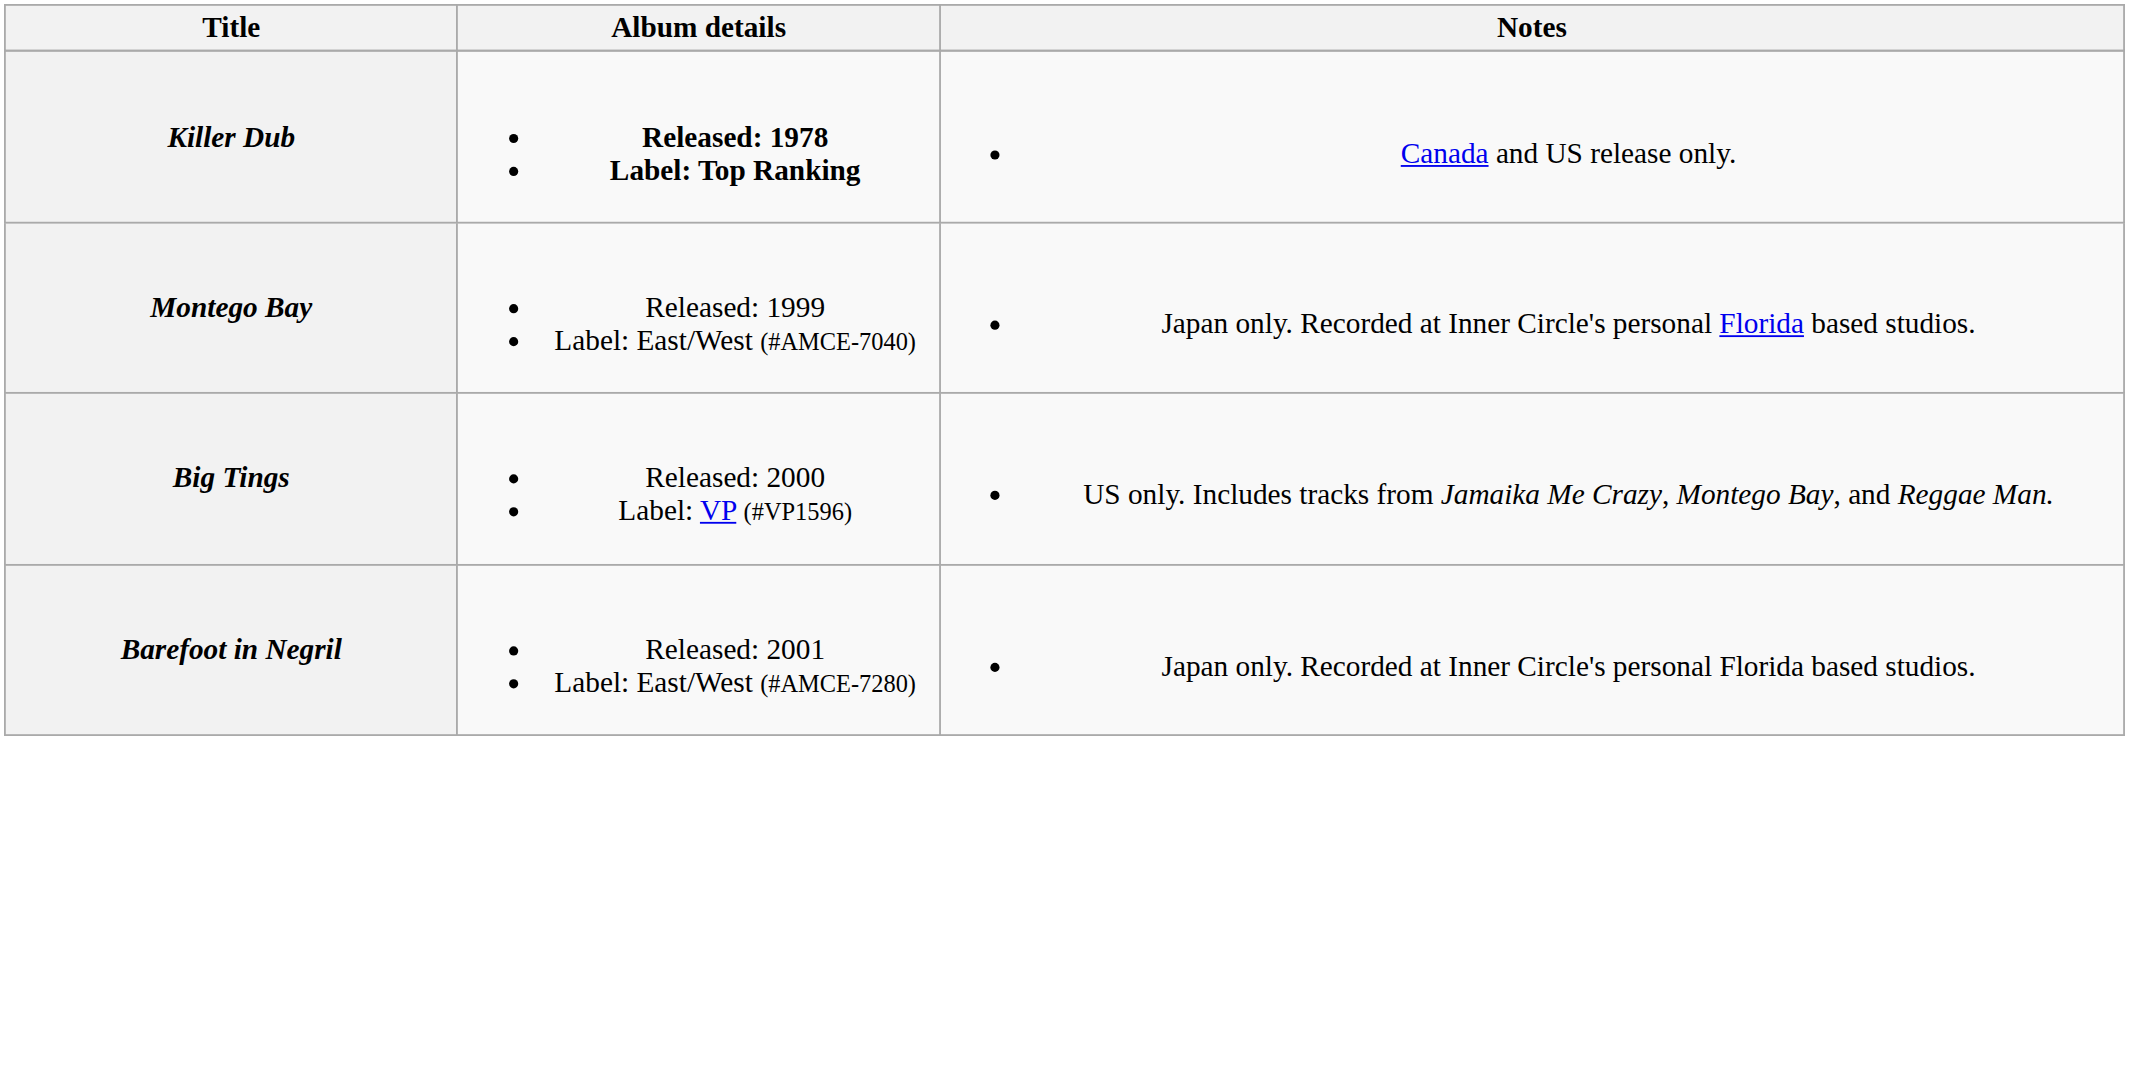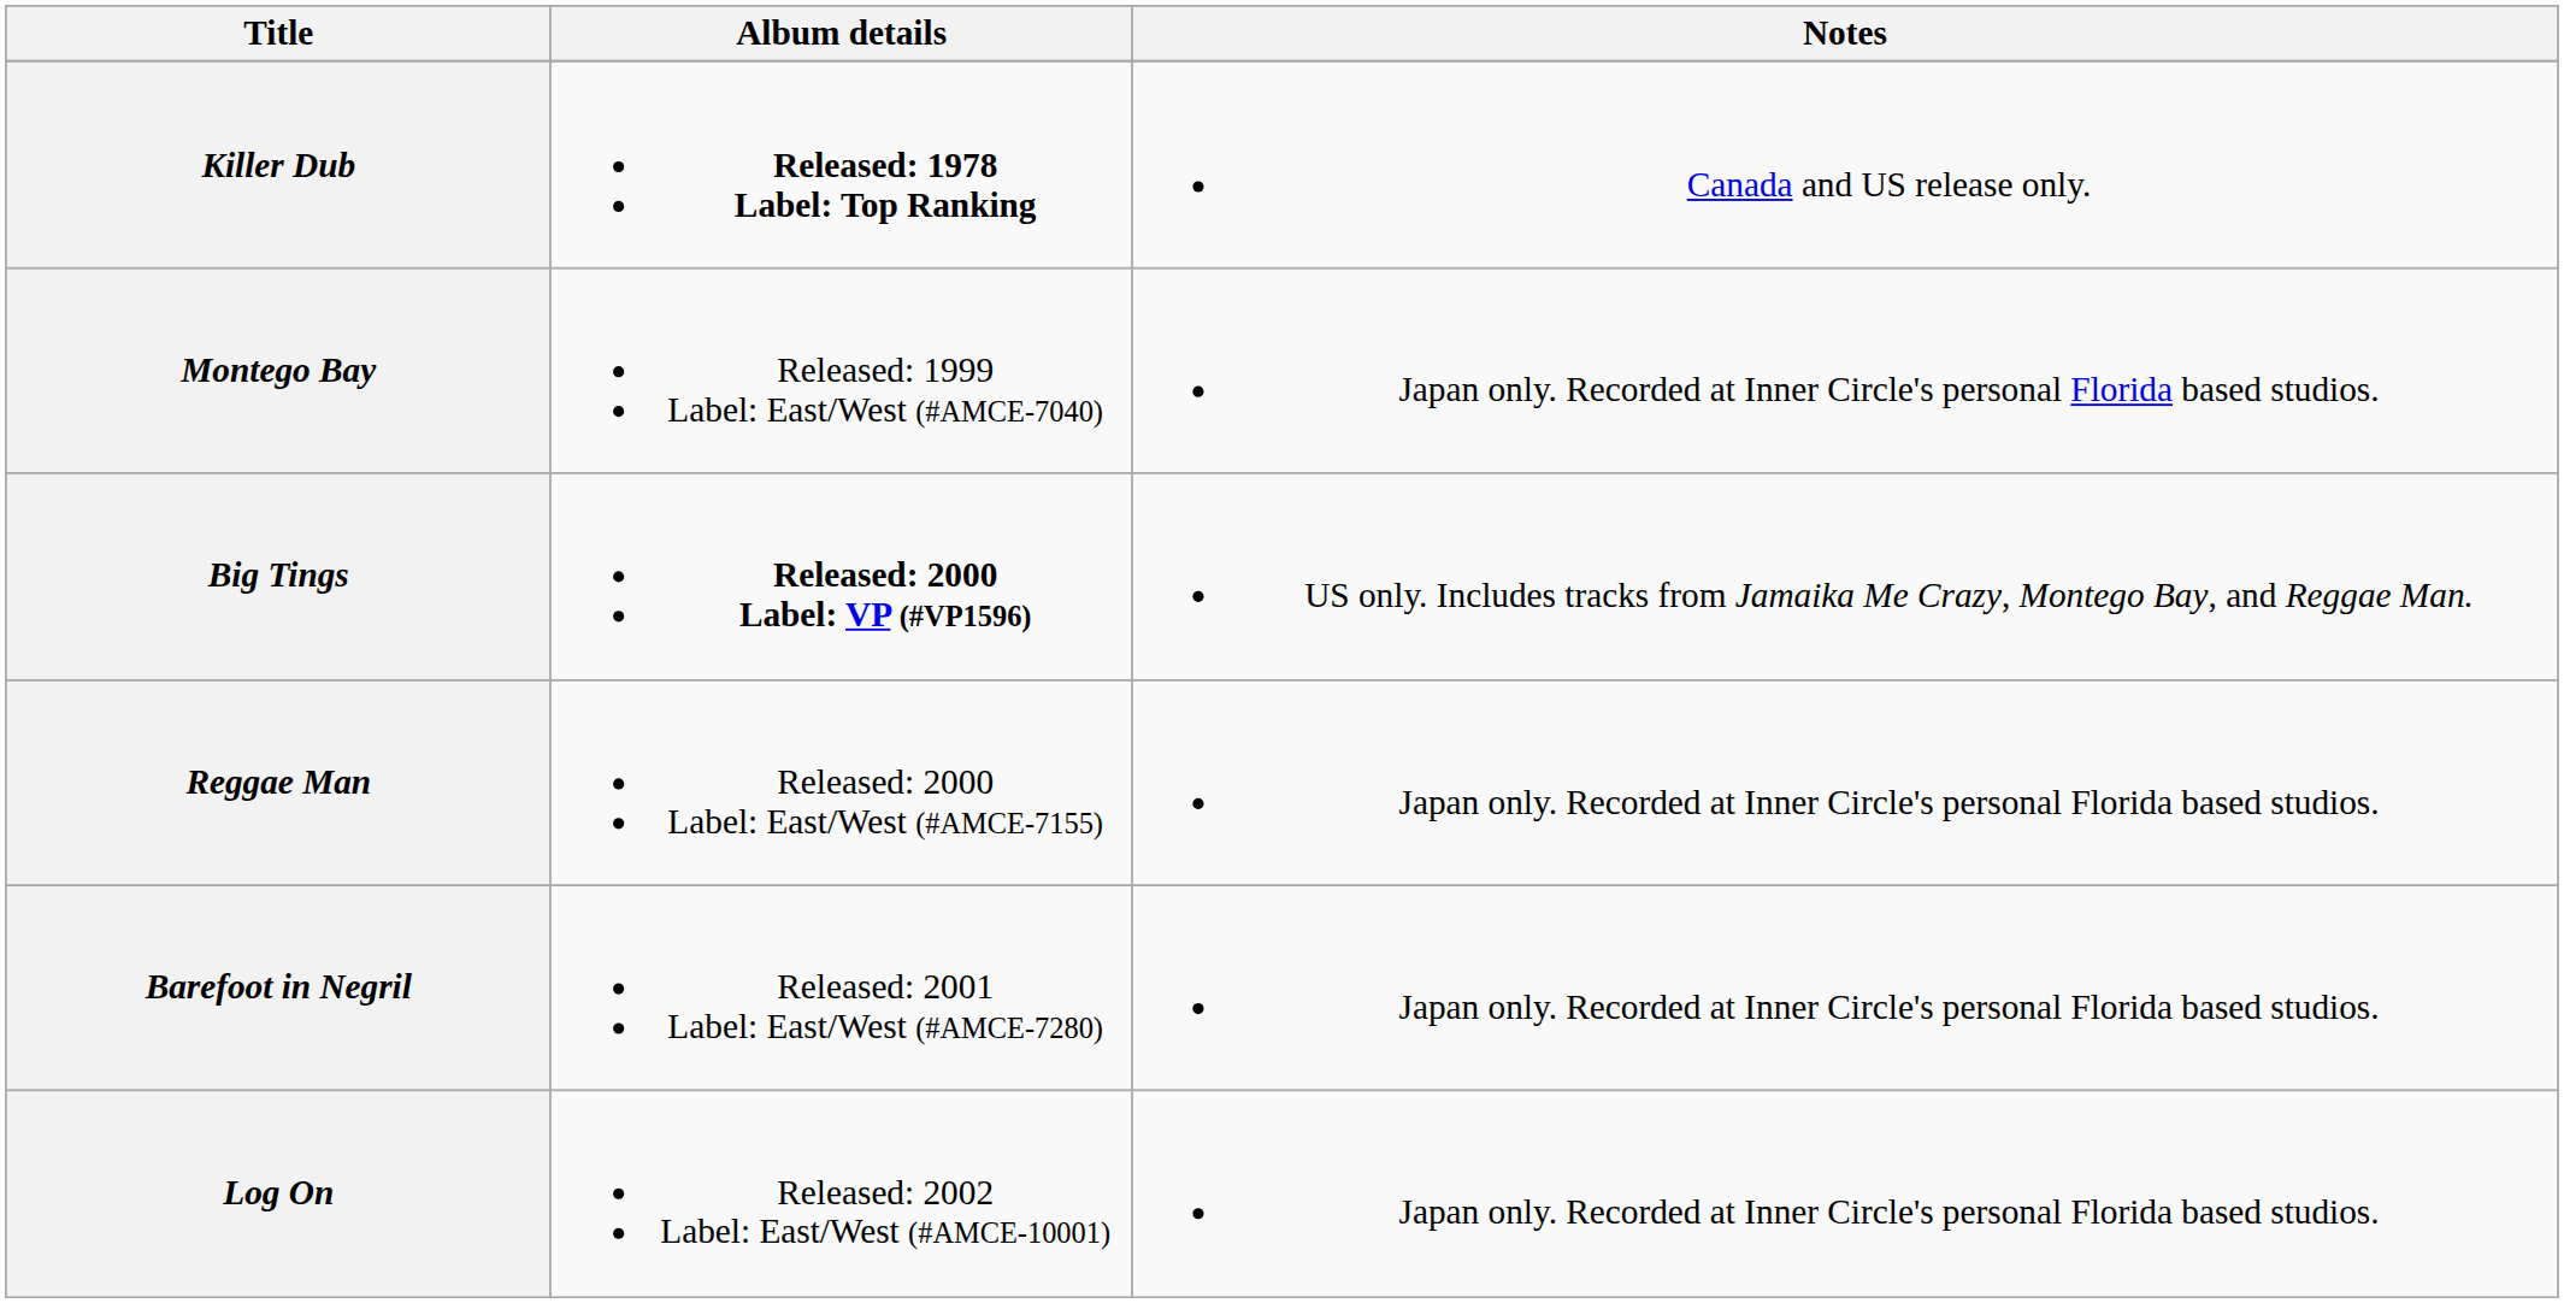Big Tings | Album details: normal -> bold
+ row: Reggae Man | Released: 2000 Label: East/West (#AMCE-7155) | Japan only. Recorded at Inner Circle's personal Florida based studios.
+ row: Log On | Released: 2002 Label: East/West (#AMCE-10001) | Japan only. Recorded at Inner Circle's personal Florida based studios.
